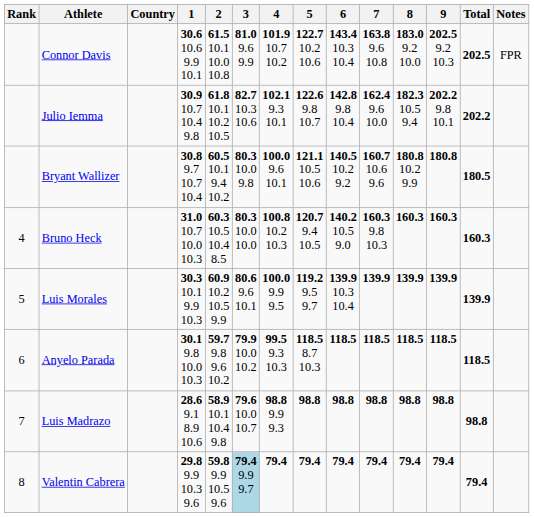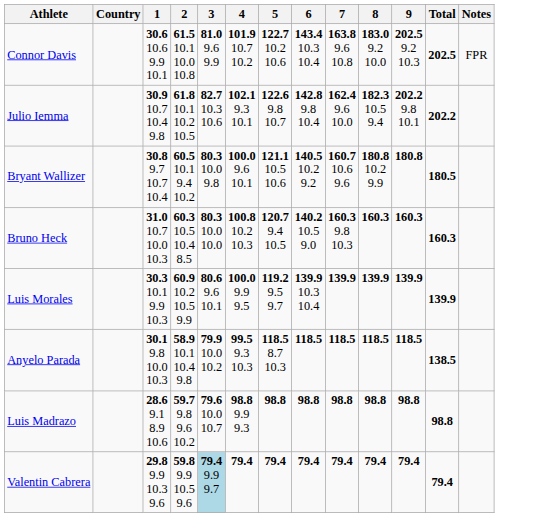- column: Rank | 4 | 5 | 6 | 7 | 8
Anyelo Parada | 2: 59.7 9.8 9.6 10.2 -> 58.9 10.1 10.4 9.8
Anyelo Parada | Total: 118.5 -> 138.5
Luis Madrazo | 2: 58.9 10.1 10.4 9.8 -> 59.7 9.8 9.6 10.2
